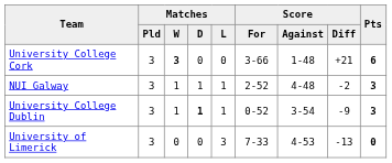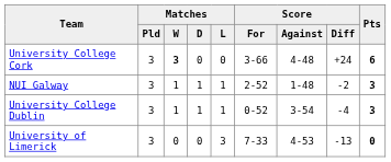University College Cork | Score / Against: 1-48 -> 4-48
University College Cork | Score / Diff: +21 -> +24
NUI Galway | Score / Against: 4-48 -> 1-48
University College Dublin | Matches / D: bold -> normal
University College Dublin | Score / Diff: -9 -> -4
